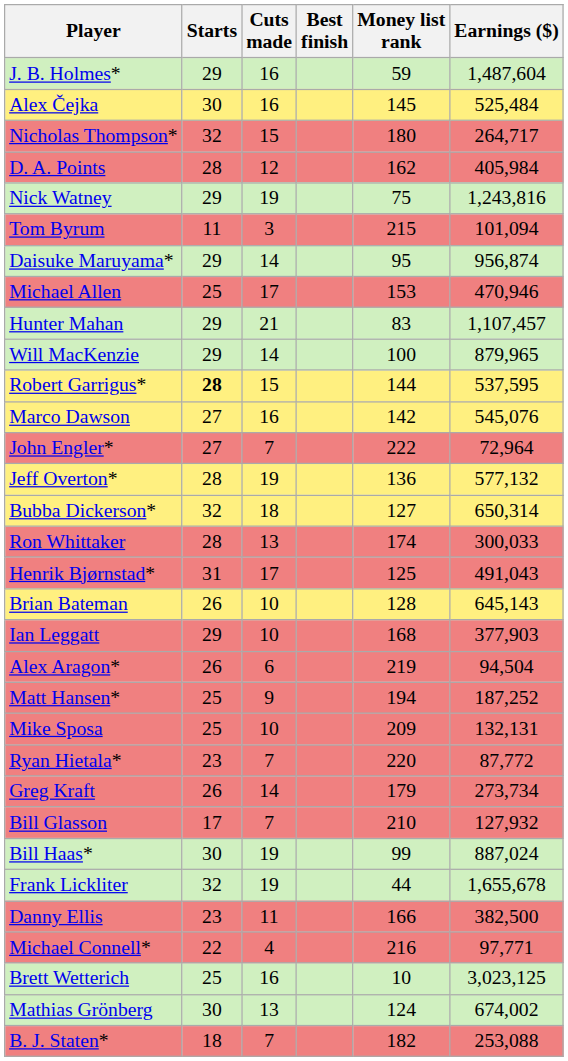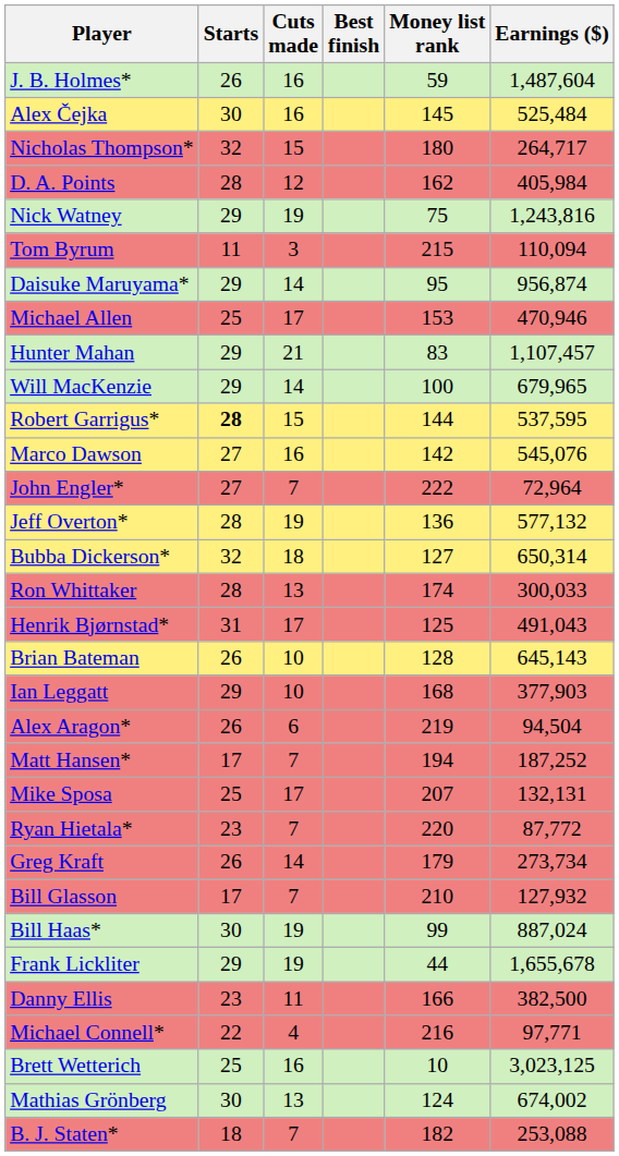J. B. Holmes* | Starts: 29 -> 26
Tom Byrum | Earnings ($): 101,094 -> 110,094
Will MacKenzie | Earnings ($): 879,965 -> 679,965
Matt Hansen* | Starts: 25 -> 17
Matt Hansen* | Cuts made: 9 -> 7
Mike Sposa | Cuts made: 10 -> 17
Mike Sposa | Money list rank: 209 -> 207
Frank Lickliter | Starts: 32 -> 29
